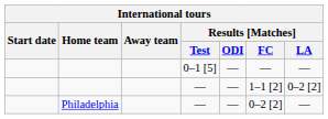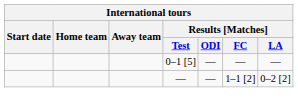- row: Philadelphia | — | — | 0–2 [2] | —
